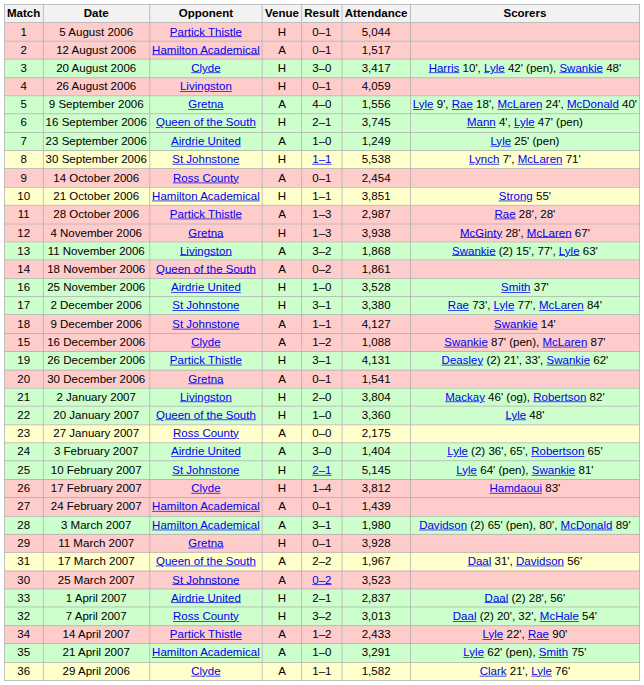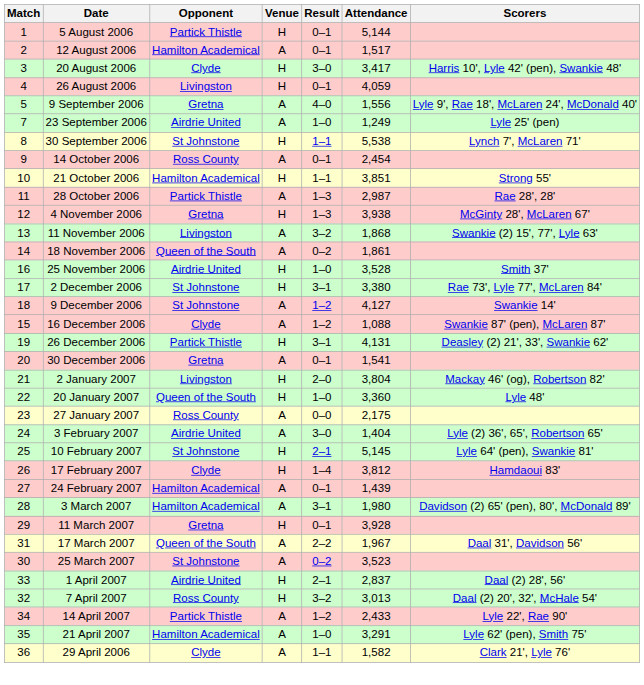5 August 2006 | Attendance: 5,044 -> 5,144
- row: 6 | 16 September 2006 | Queen of the South | H | 2–1 | 3,745 | Mann 4', Lyle 47' (pen)
9 December 2006 | Result: 1–1 -> 1–2
